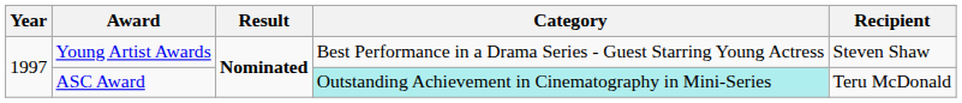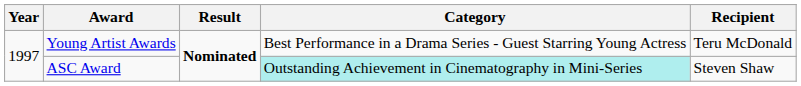Young Artist Awards | Recipient: Steven Shaw -> Teru McDonald
ASC Award | Recipient: Teru McDonald -> Steven Shaw
